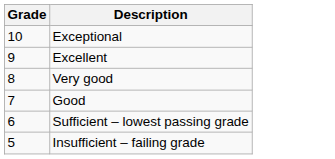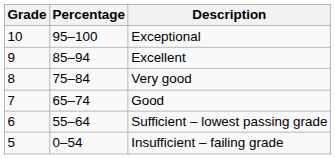+ column: Percentage | 95–100 | 85–94 | 75–84 | 65–74 | 55–64 | 0–54
